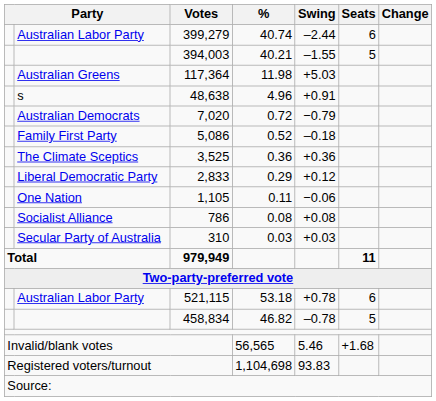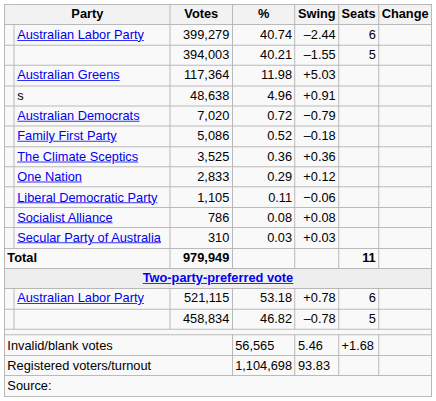2,833 | column 2: Liberal Democratic Party -> One Nation
1,105 | column 2: One Nation -> Liberal Democratic Party
